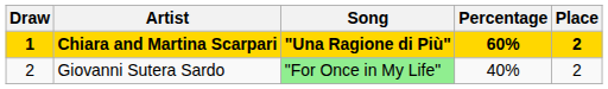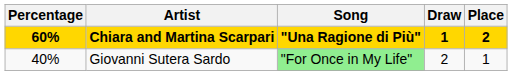columns swapped: Draw <-> Percentage
Giovanni Sutera Sardo | Place: 2 -> 1
